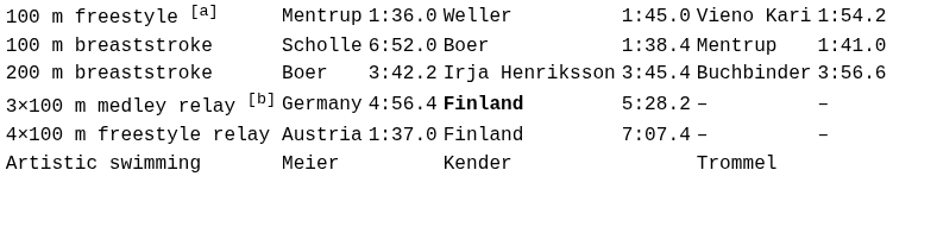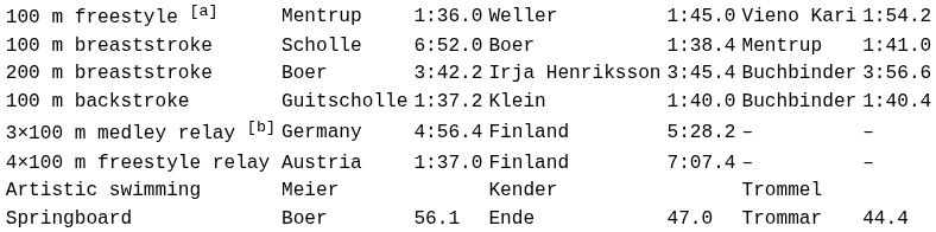+ row: 100 m backstroke | Guitscholle | 1:37.2 | Klein | 1:40.0 | Buchbinder | 1:40.4
3×100 m medley relay [b] | column 4: bold -> normal
+ row: Springboard | Boer | 56.1 | Ende | 47.0 | Trommar | 44.4
